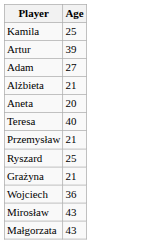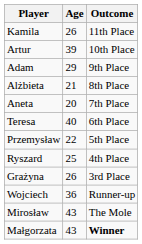+ column: Outcome | 11th Place | 10th Place | 9th Place | 8th Place | 7th Place | 6th Place | 5th Place | 4th Place | 3rd Place | Runner-up | The Mole | Winner
Kamila | Age: 25 -> 26
Adam | Age: 27 -> 29
Przemysław | Age: 21 -> 22
Grażyna | Age: 21 -> 26
